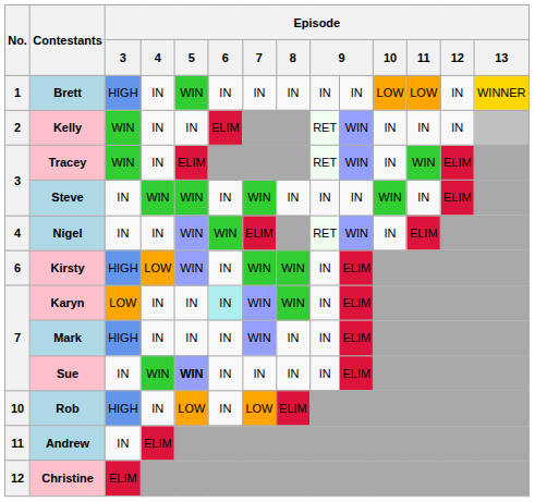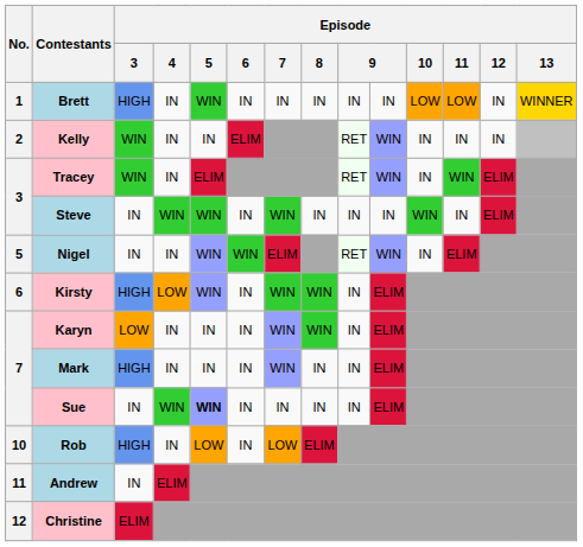Nigel | No.: 4 -> 5
Karyn | Episode / 6: paleturquoise background -> no background
